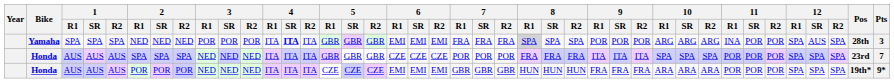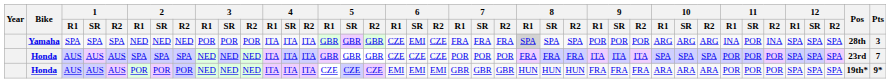Yamaha | 4 / SR: bold -> normal
Yamaha | 6 / R1: EMI -> CZE
Yamaha | 6 / R2: EMI -> CZE
Yamaha | 11 / R2: POR -> INA
Yamaha | 12 / SR: AUS -> SPA
